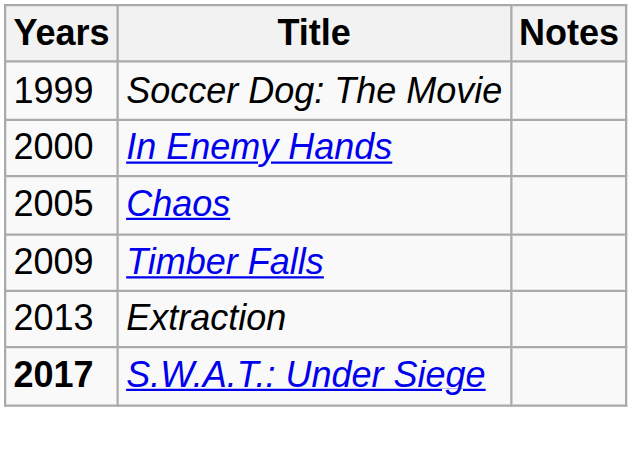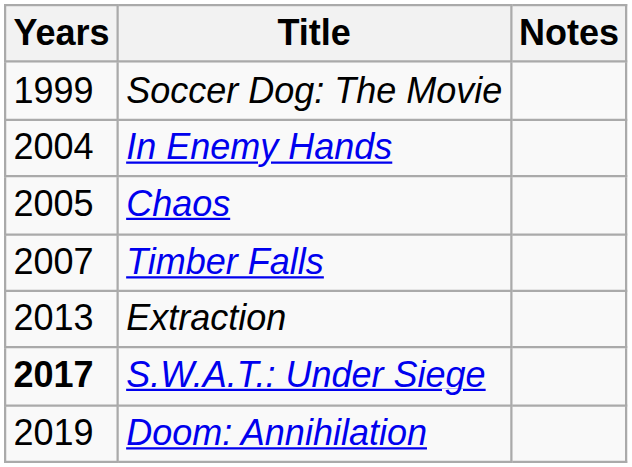In Enemy Hands | Years: 2000 -> 2004
Timber Falls | Years: 2009 -> 2007
+ row: 2019 | Doom: Annihilation
